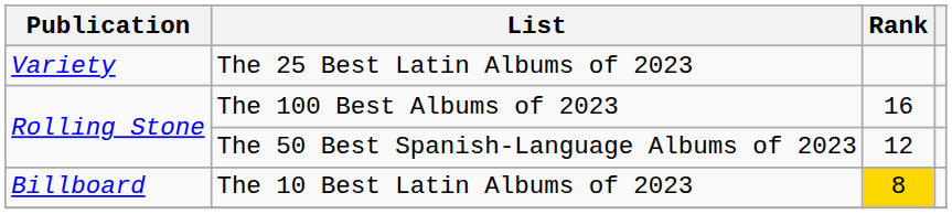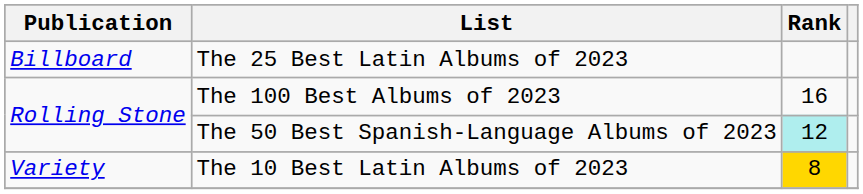The 25 Best Latin Albums of 2023 | Publication: Variety -> Billboard
The 50 Best Spanish-Language Albums of 2023 | Rank: no background -> paleturquoise background
The 10 Best Latin Albums of 2023 | Publication: Billboard -> Variety
